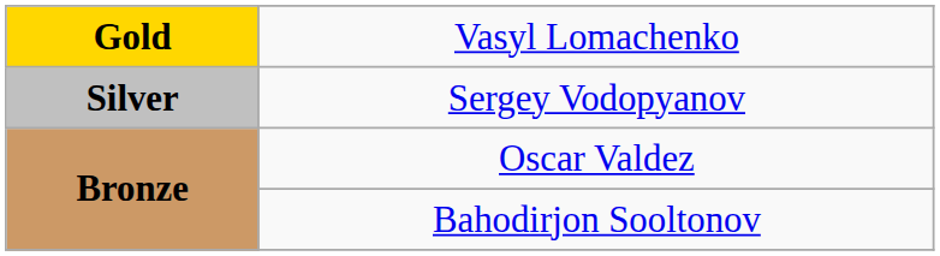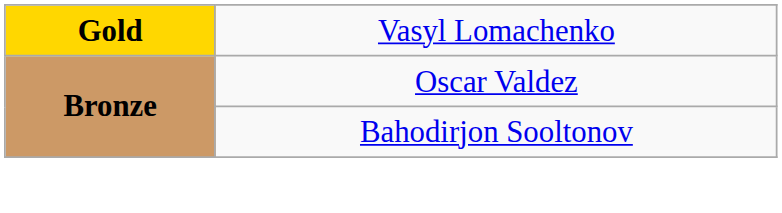- row: Silver | Sergey Vodopyanov
